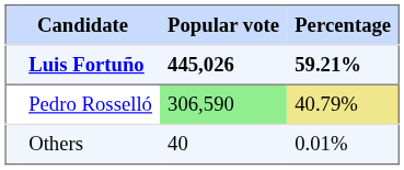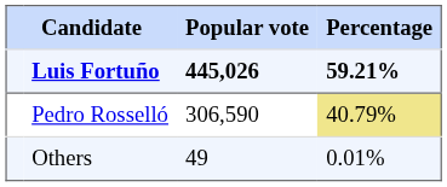Pedro Rosselló | Popular vote: lightgreen background -> no background
Others | Popular vote: 40 -> 49
